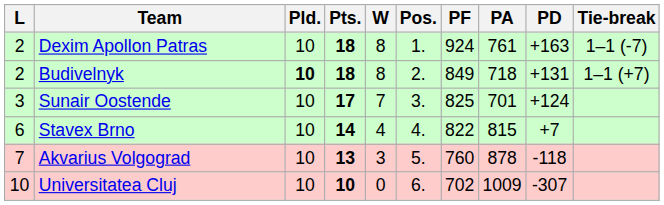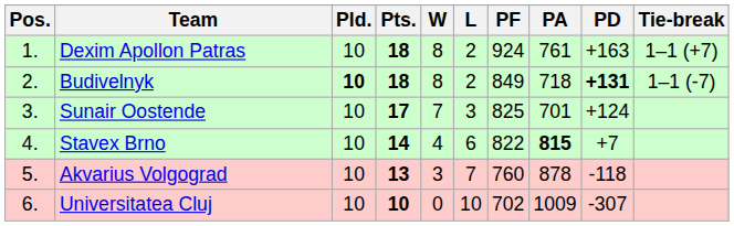columns swapped: Pos. <-> L
Dexim Apollon Patras | Tie-break: 1–1 (-7) -> 1–1 (+7)
Budivelnyk | PD: normal -> bold
Budivelnyk | Tie-break: 1–1 (+7) -> 1–1 (-7)
Stavex Brno | PA: normal -> bold
